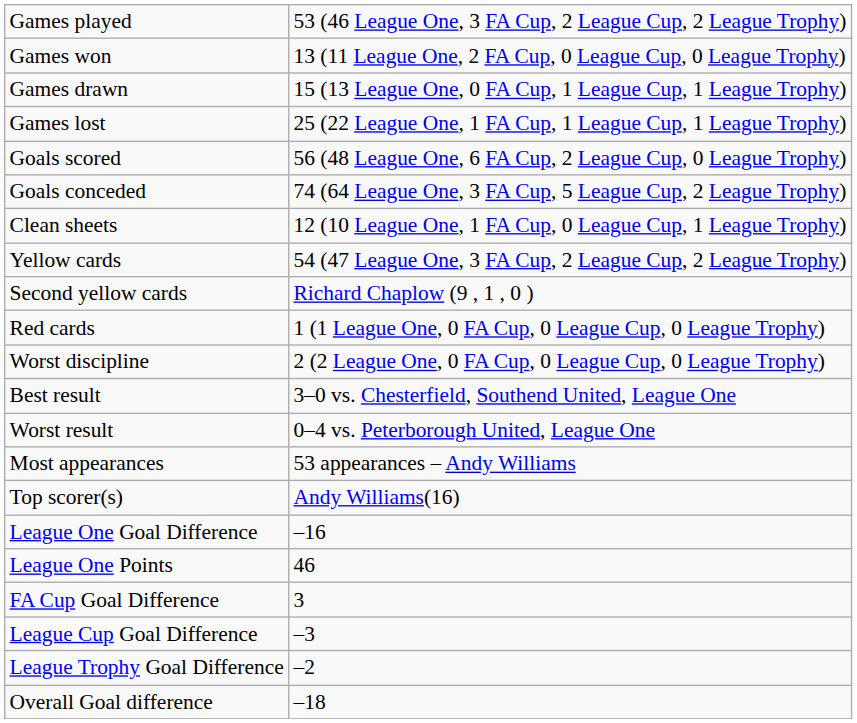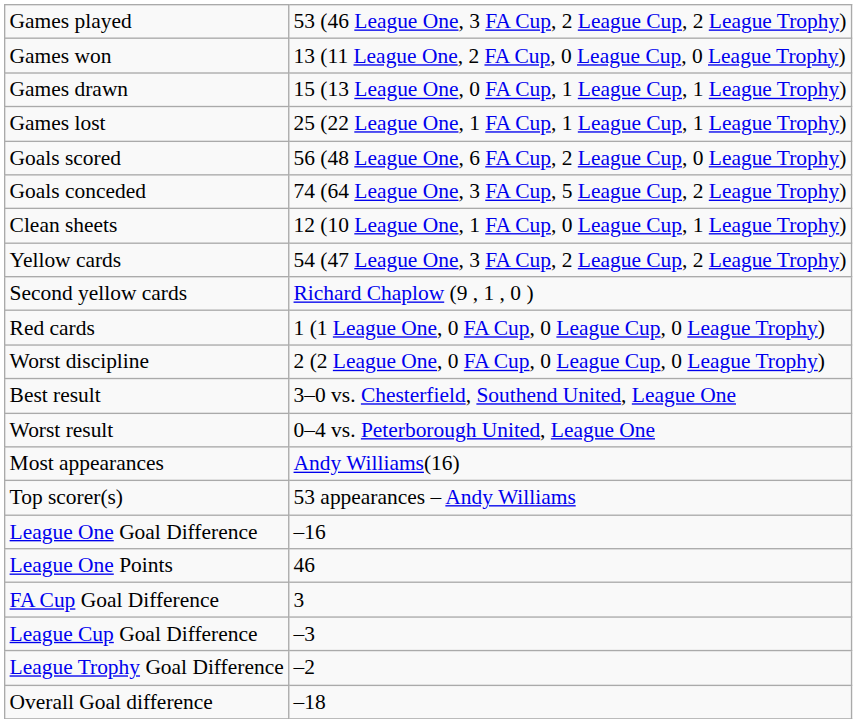Most appearances | column 2: 53 appearances – Andy Williams -> Andy Williams(16)
Top scorer(s) | column 2: Andy Williams(16) -> 53 appearances – Andy Williams
